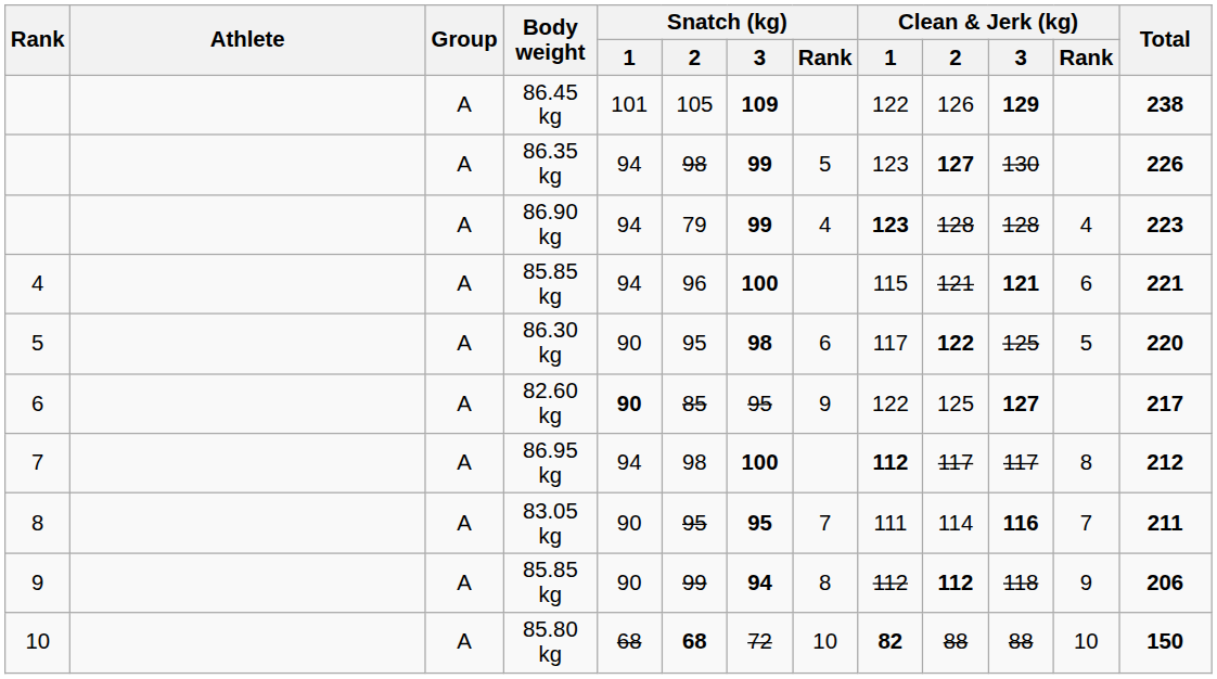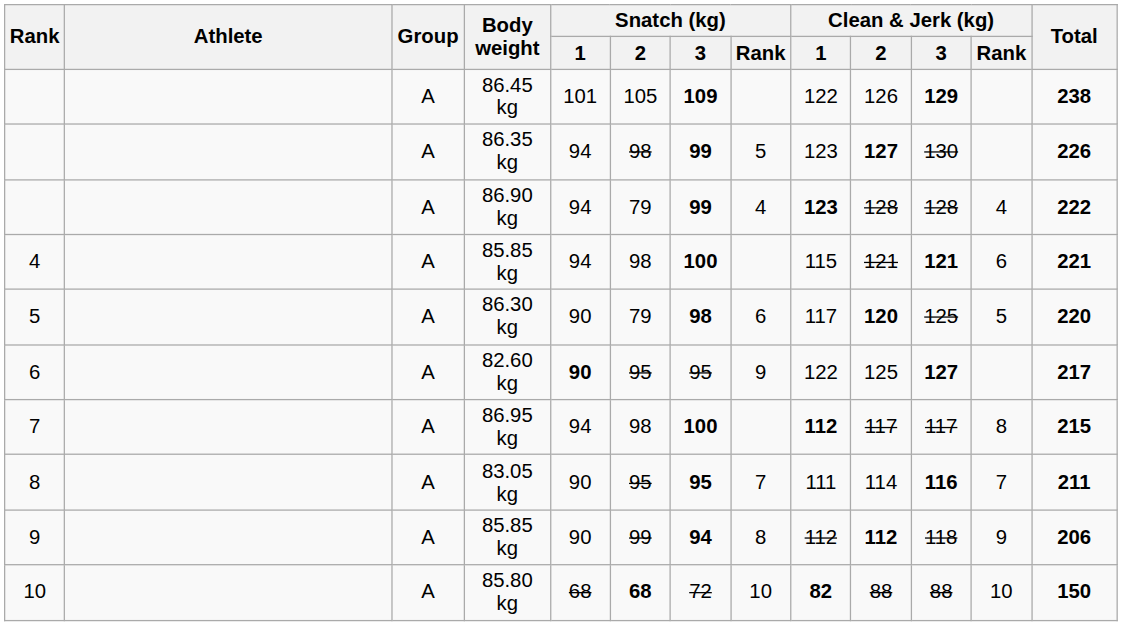86.90 kg | Total: 223 -> 222
4 / 85.85 kg | Snatch (kg) / 2: 96 -> 98
86.30 kg | Snatch (kg) / 2: 95 -> 79
86.30 kg | Clean & Jerk (kg) / 2: 122 -> 120
82.60 kg | Snatch (kg) / 2: 85 -> 95
86.95 kg | Total: 212 -> 215
